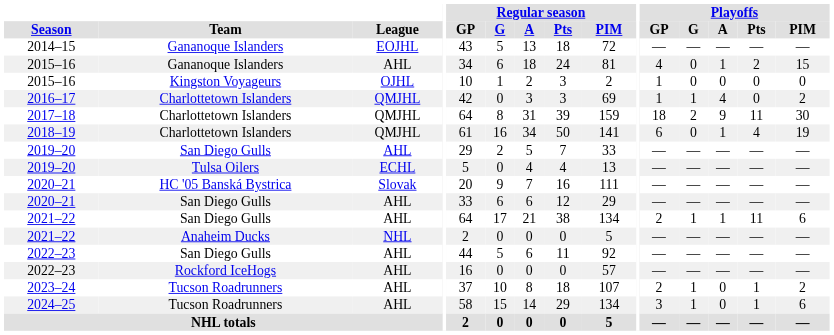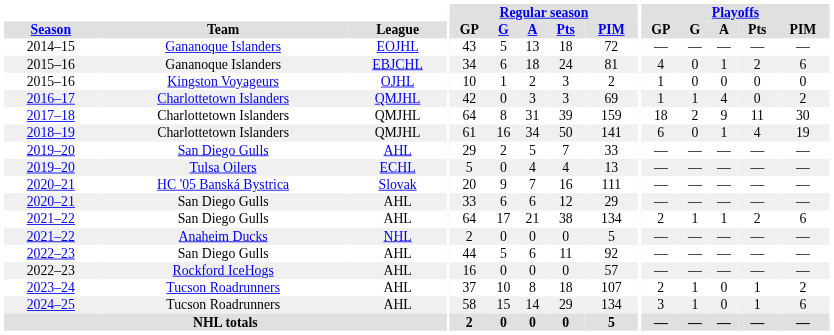2015–16 / Gananoque Islanders | League: AHL -> EBJCHL
2015–16 / Gananoque Islanders | Playoffs / PIM: 15 -> 6
2021–22 / San Diego Gulls | Playoffs / Pts: 11 -> 2
